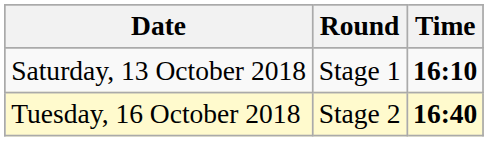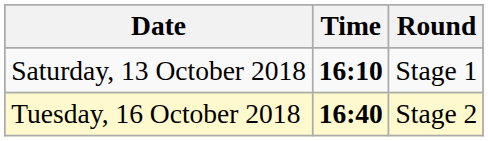columns swapped: Time <-> Round
